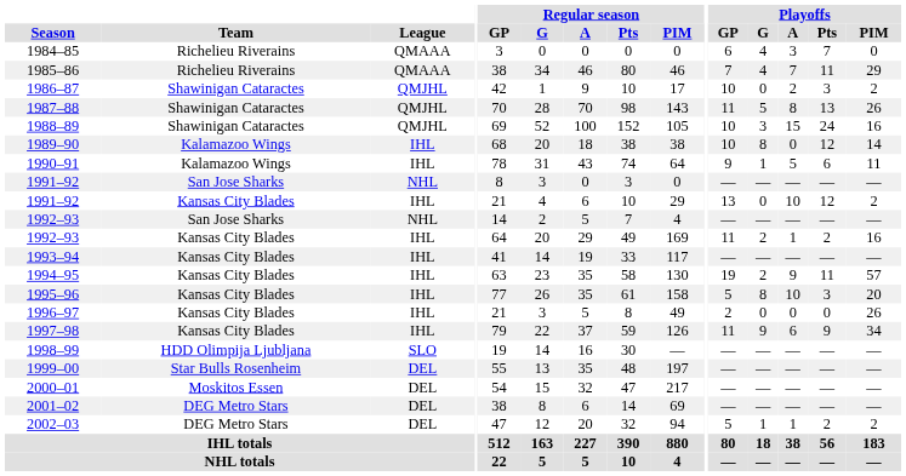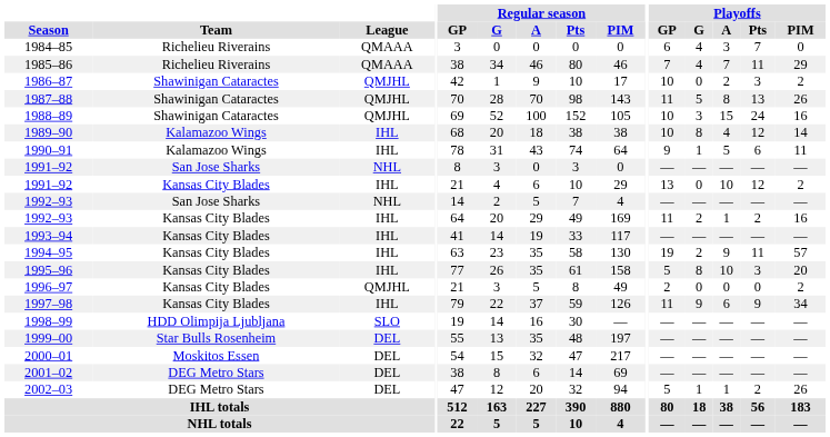1989–90 | Playoffs / A: 0 -> 4
1996–97 | League: IHL -> QMJHL
1996–97 | Playoffs / PIM: 26 -> 2
2002–03 | Playoffs / PIM: 2 -> 26
